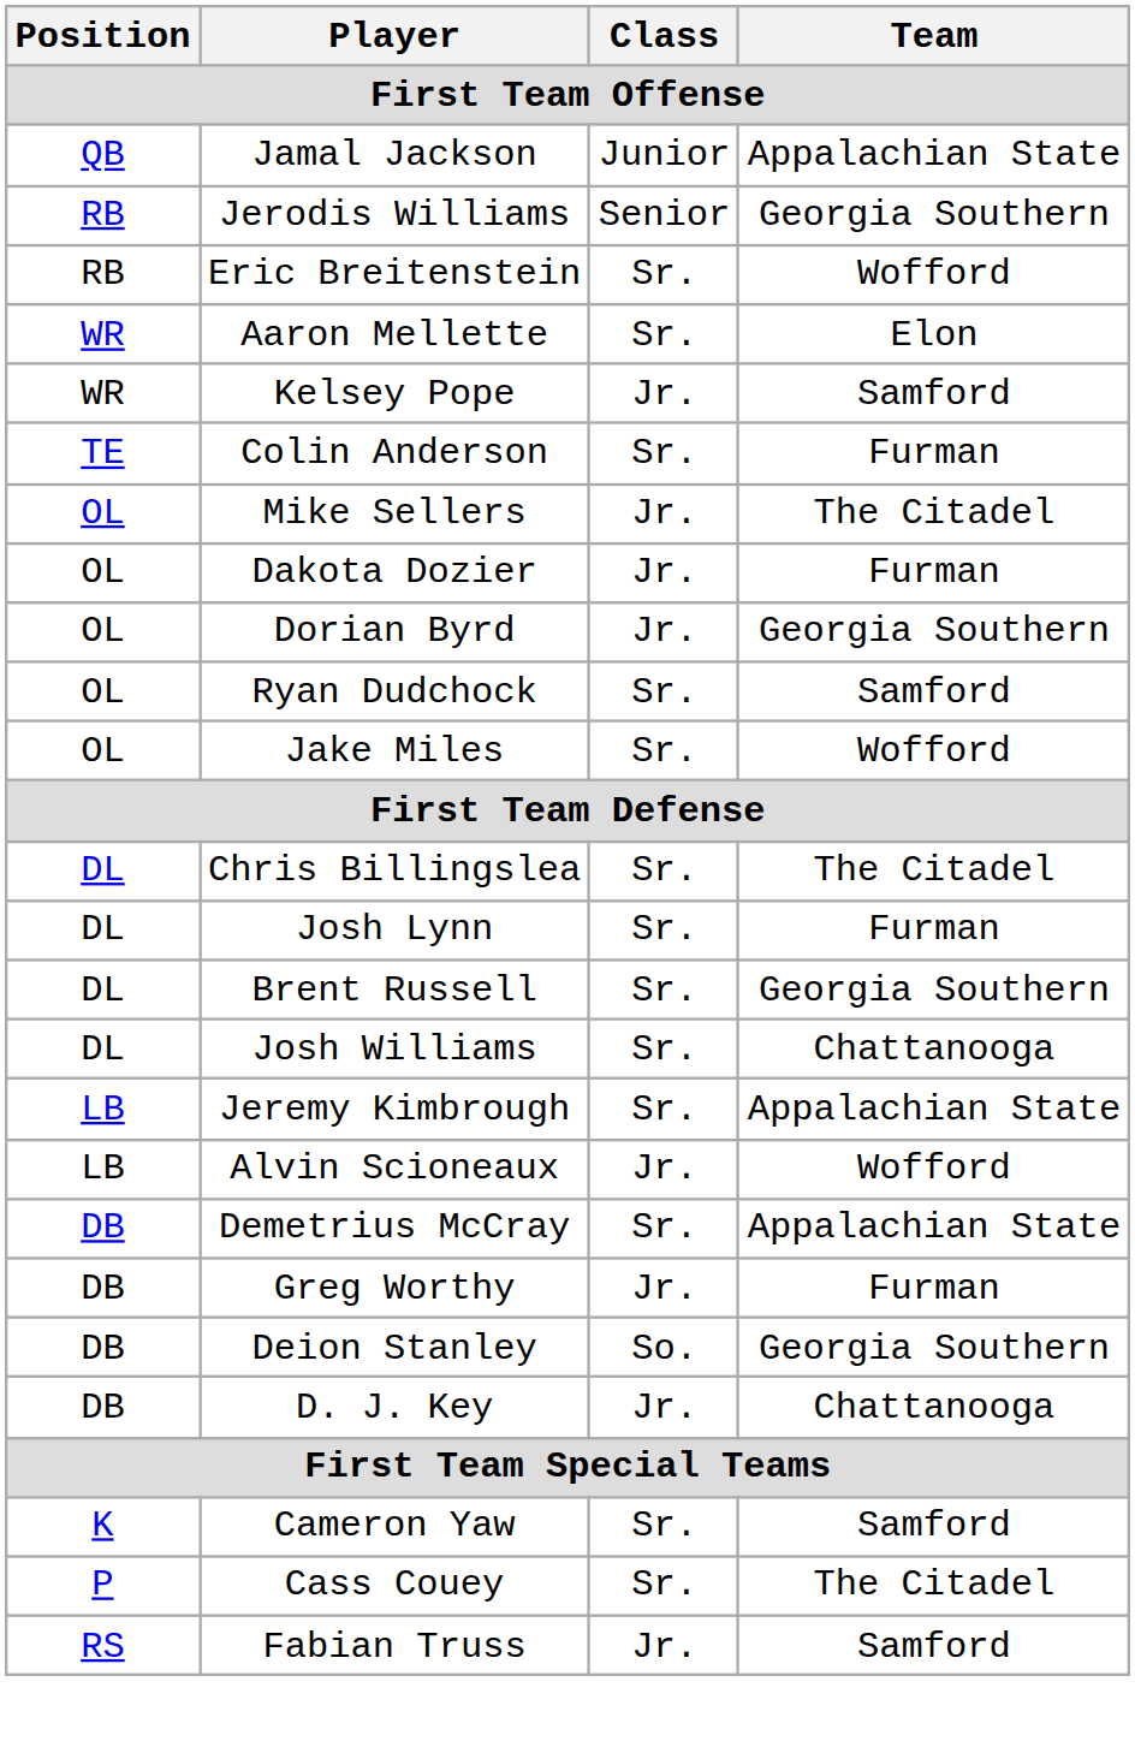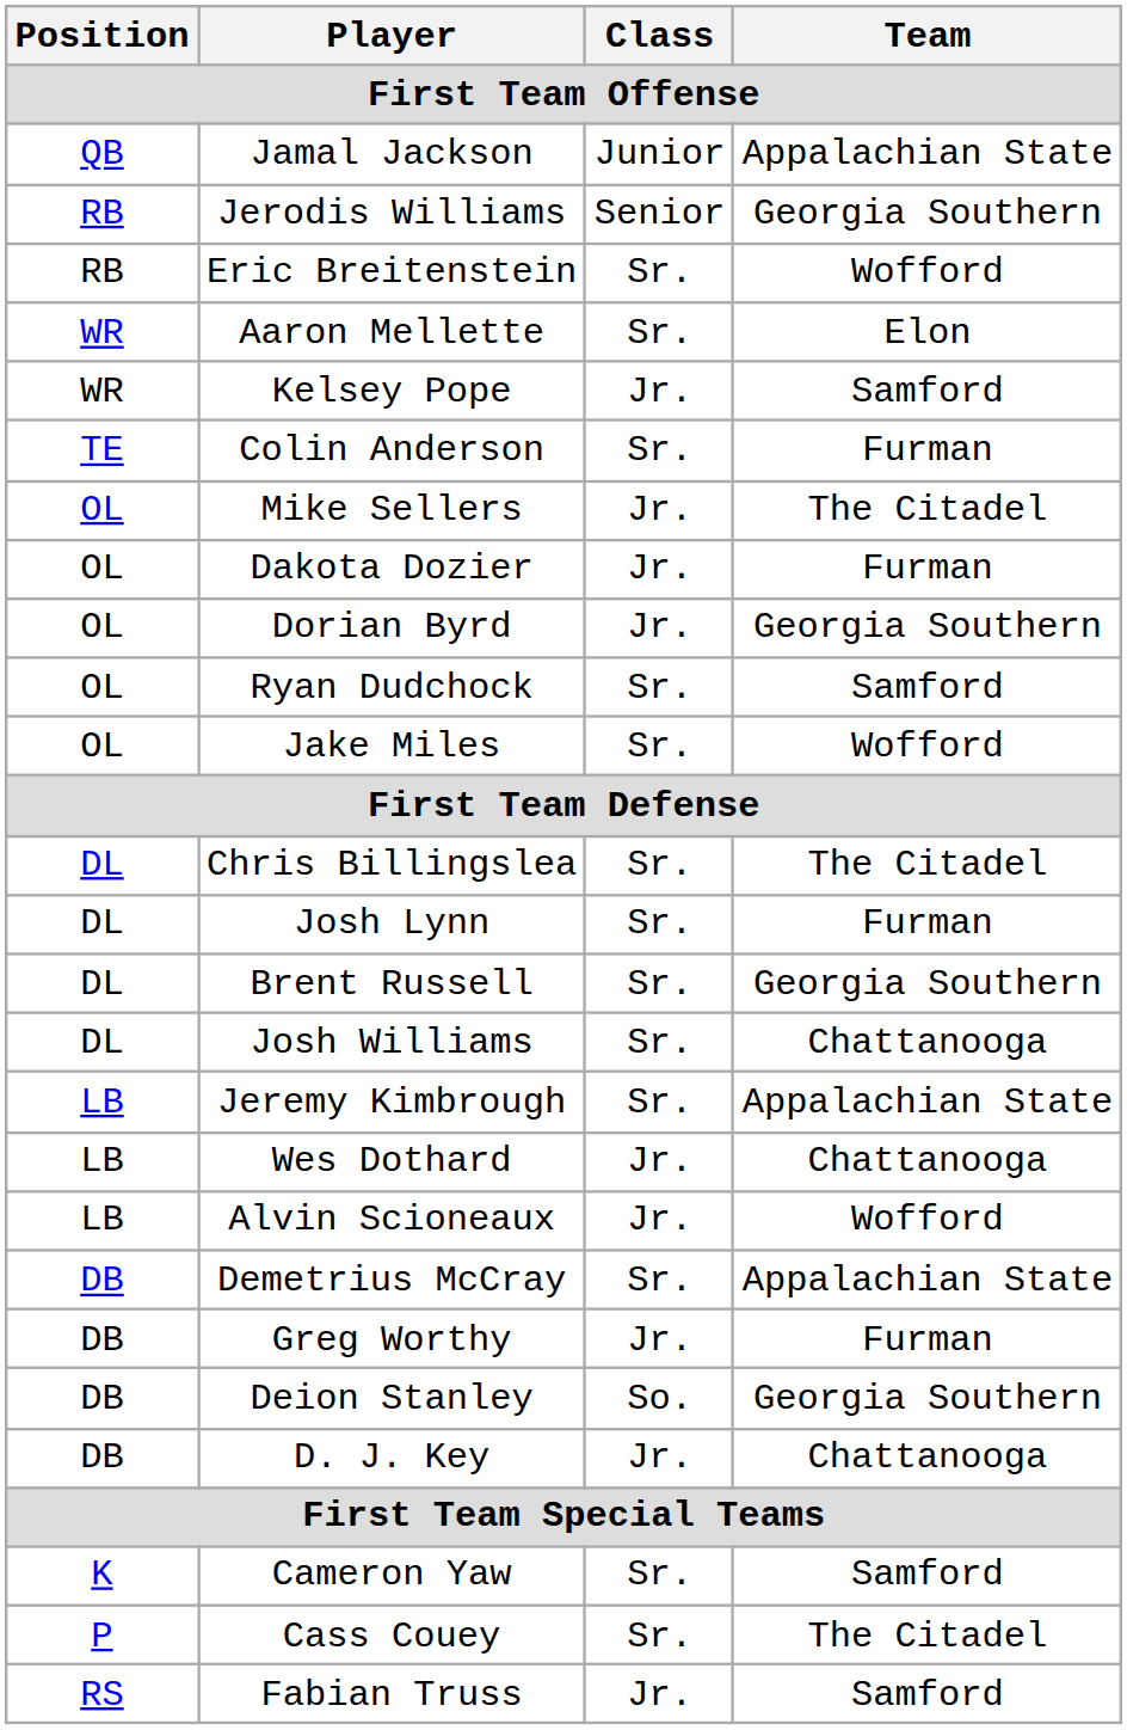+ row: LB | Wes Dothard | Jr. | Chattanooga
